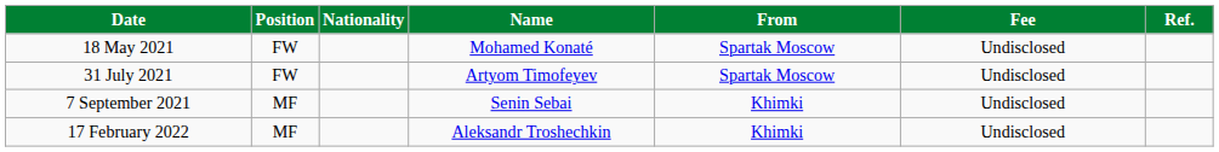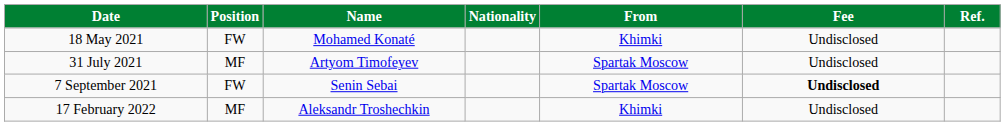columns swapped: Nationality <-> Name
18 May 2021 | From: Spartak Moscow -> Khimki
31 July 2021 | Position: FW -> MF
7 September 2021 | Position: MF -> FW
7 September 2021 | From: Khimki -> Spartak Moscow
7 September 2021 | Fee: normal -> bold
